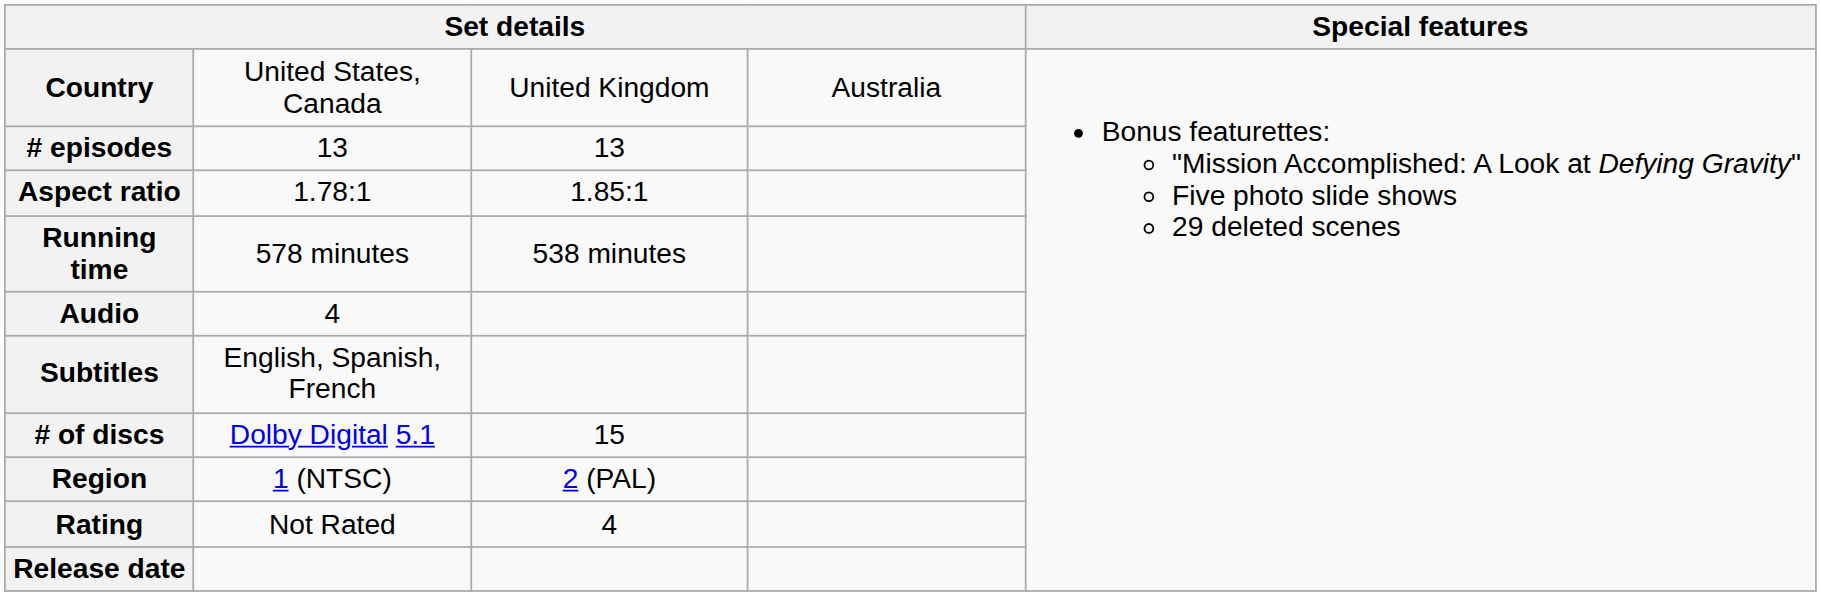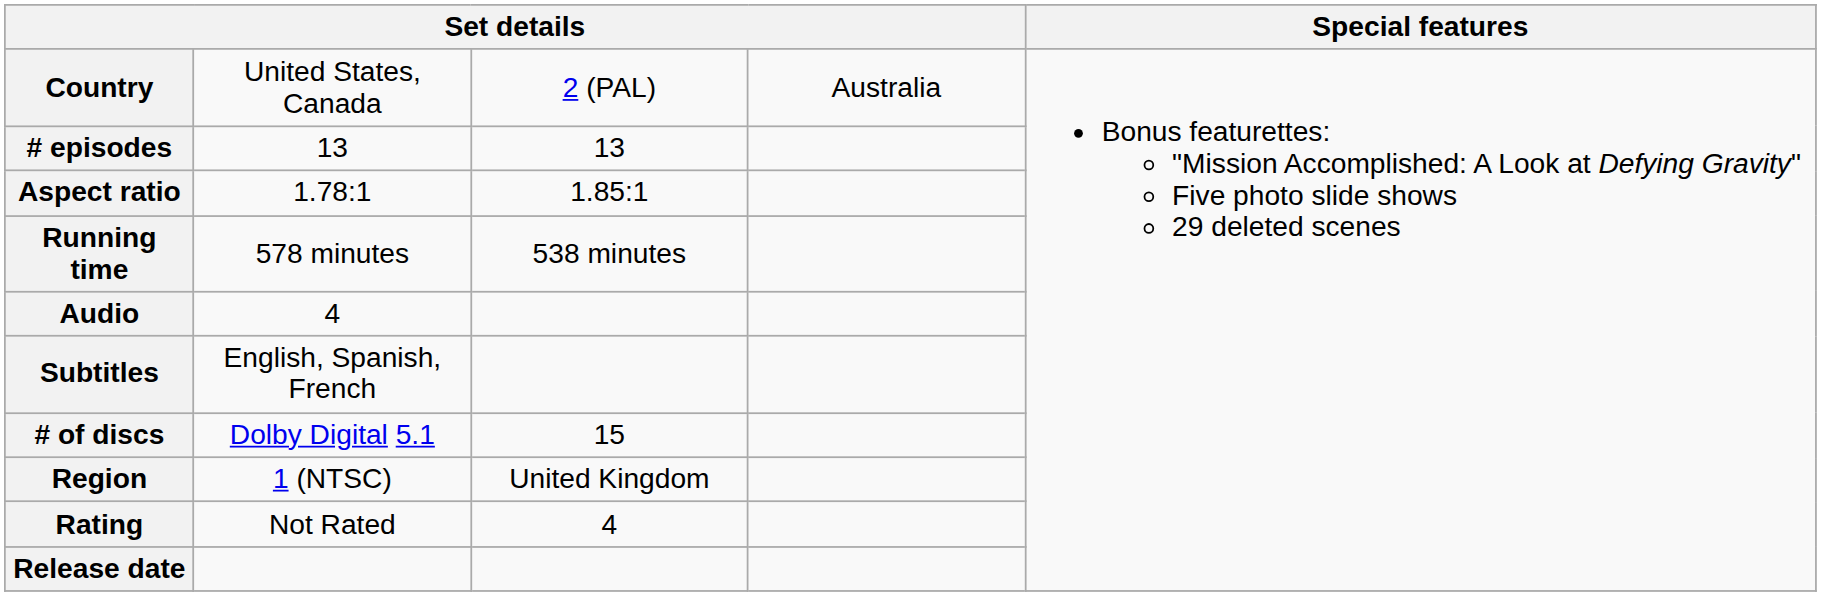Country | column 3: United Kingdom -> 2 (PAL)
Region | column 3: 2 (PAL) -> United Kingdom
